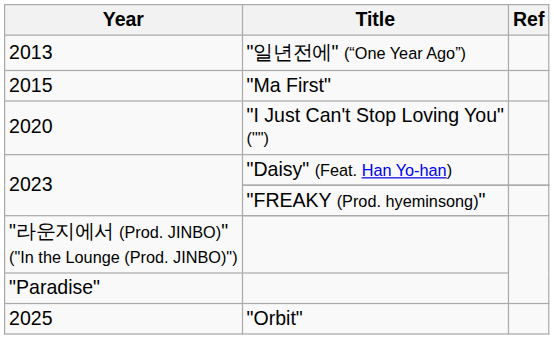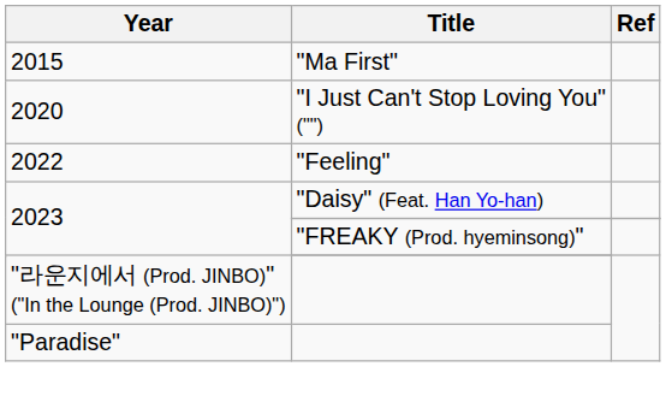- row: 2013 | "일년전에" (“One Year Ago”)
+ row: 2022 | "Feeling"
- row: 2025 | "Orbit"
